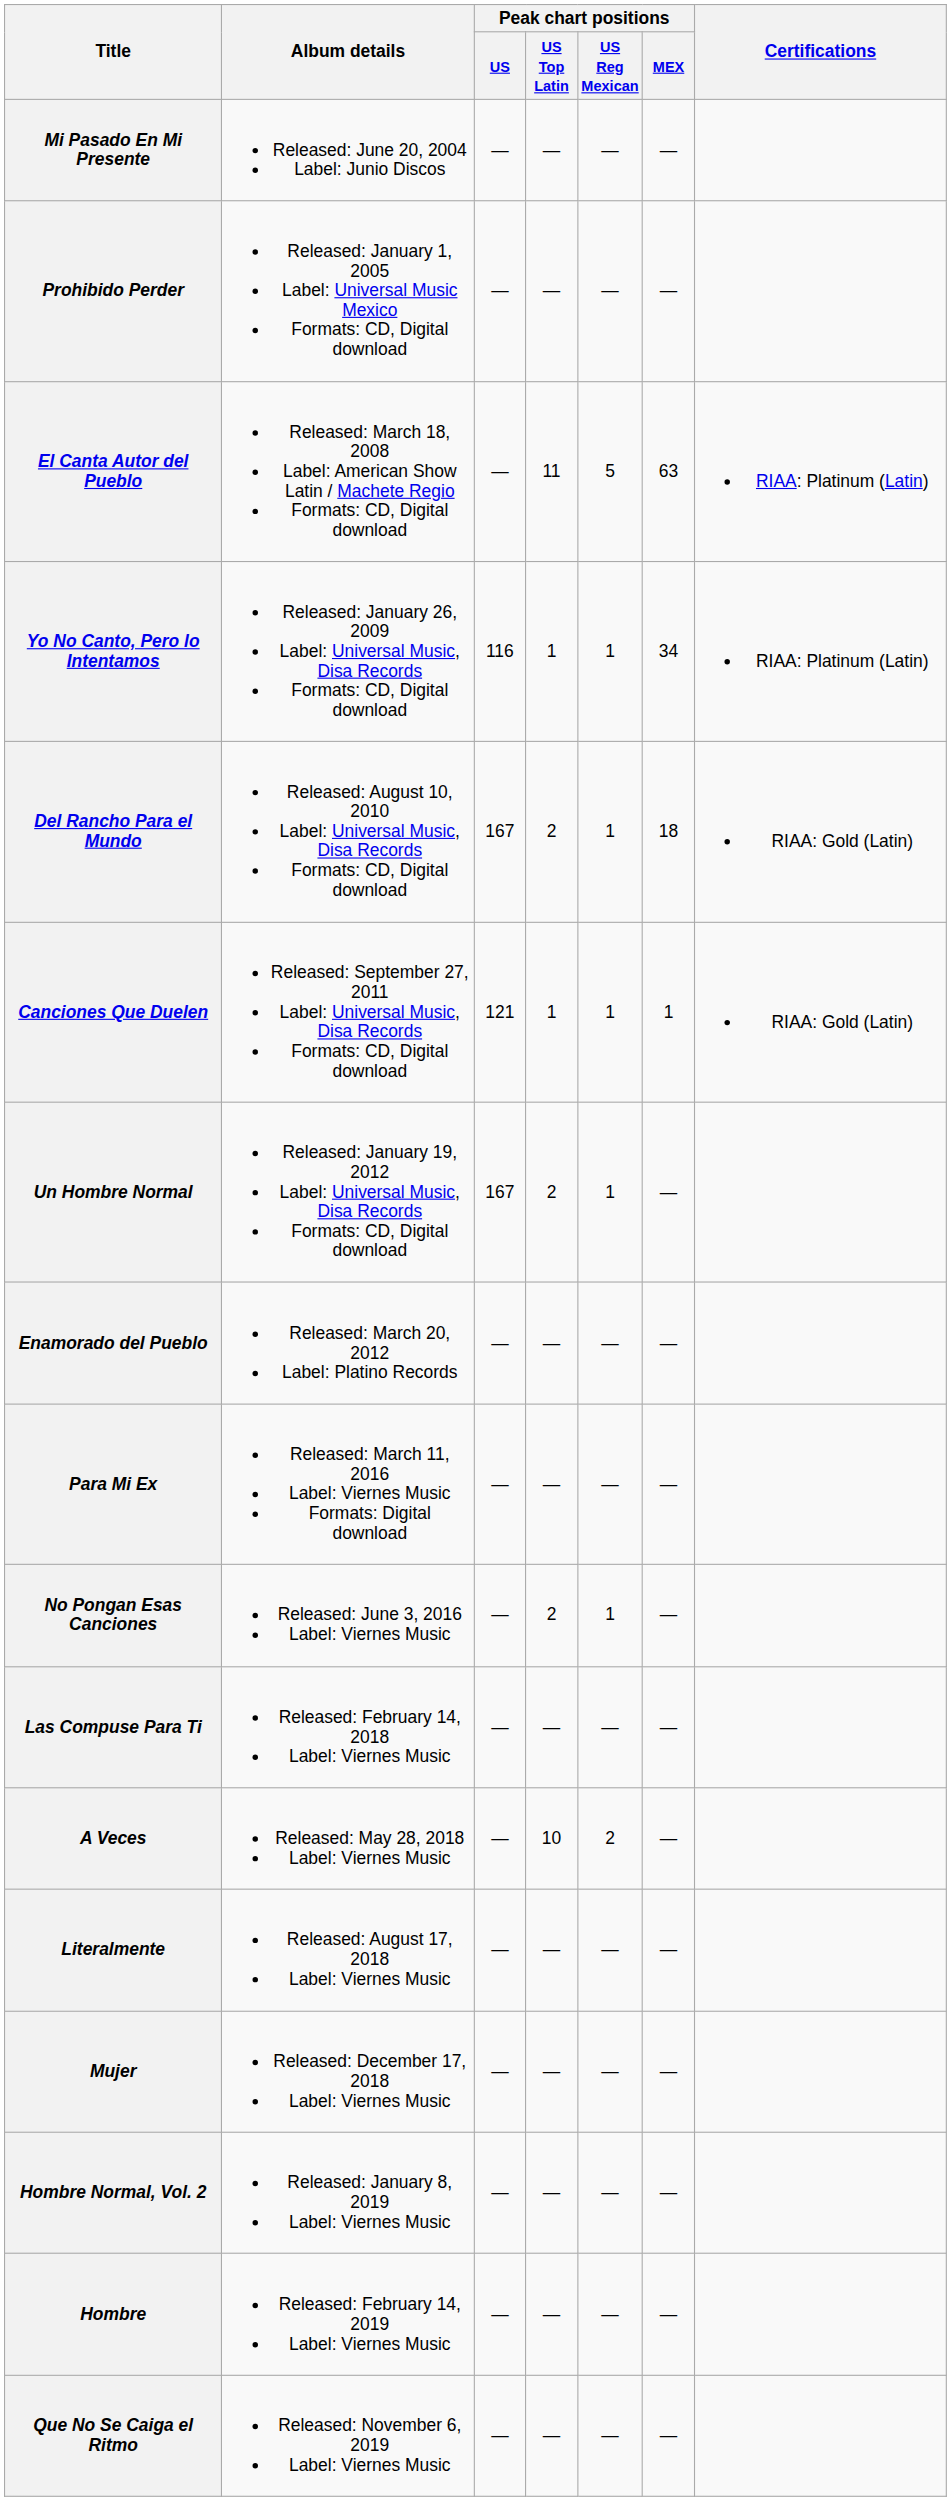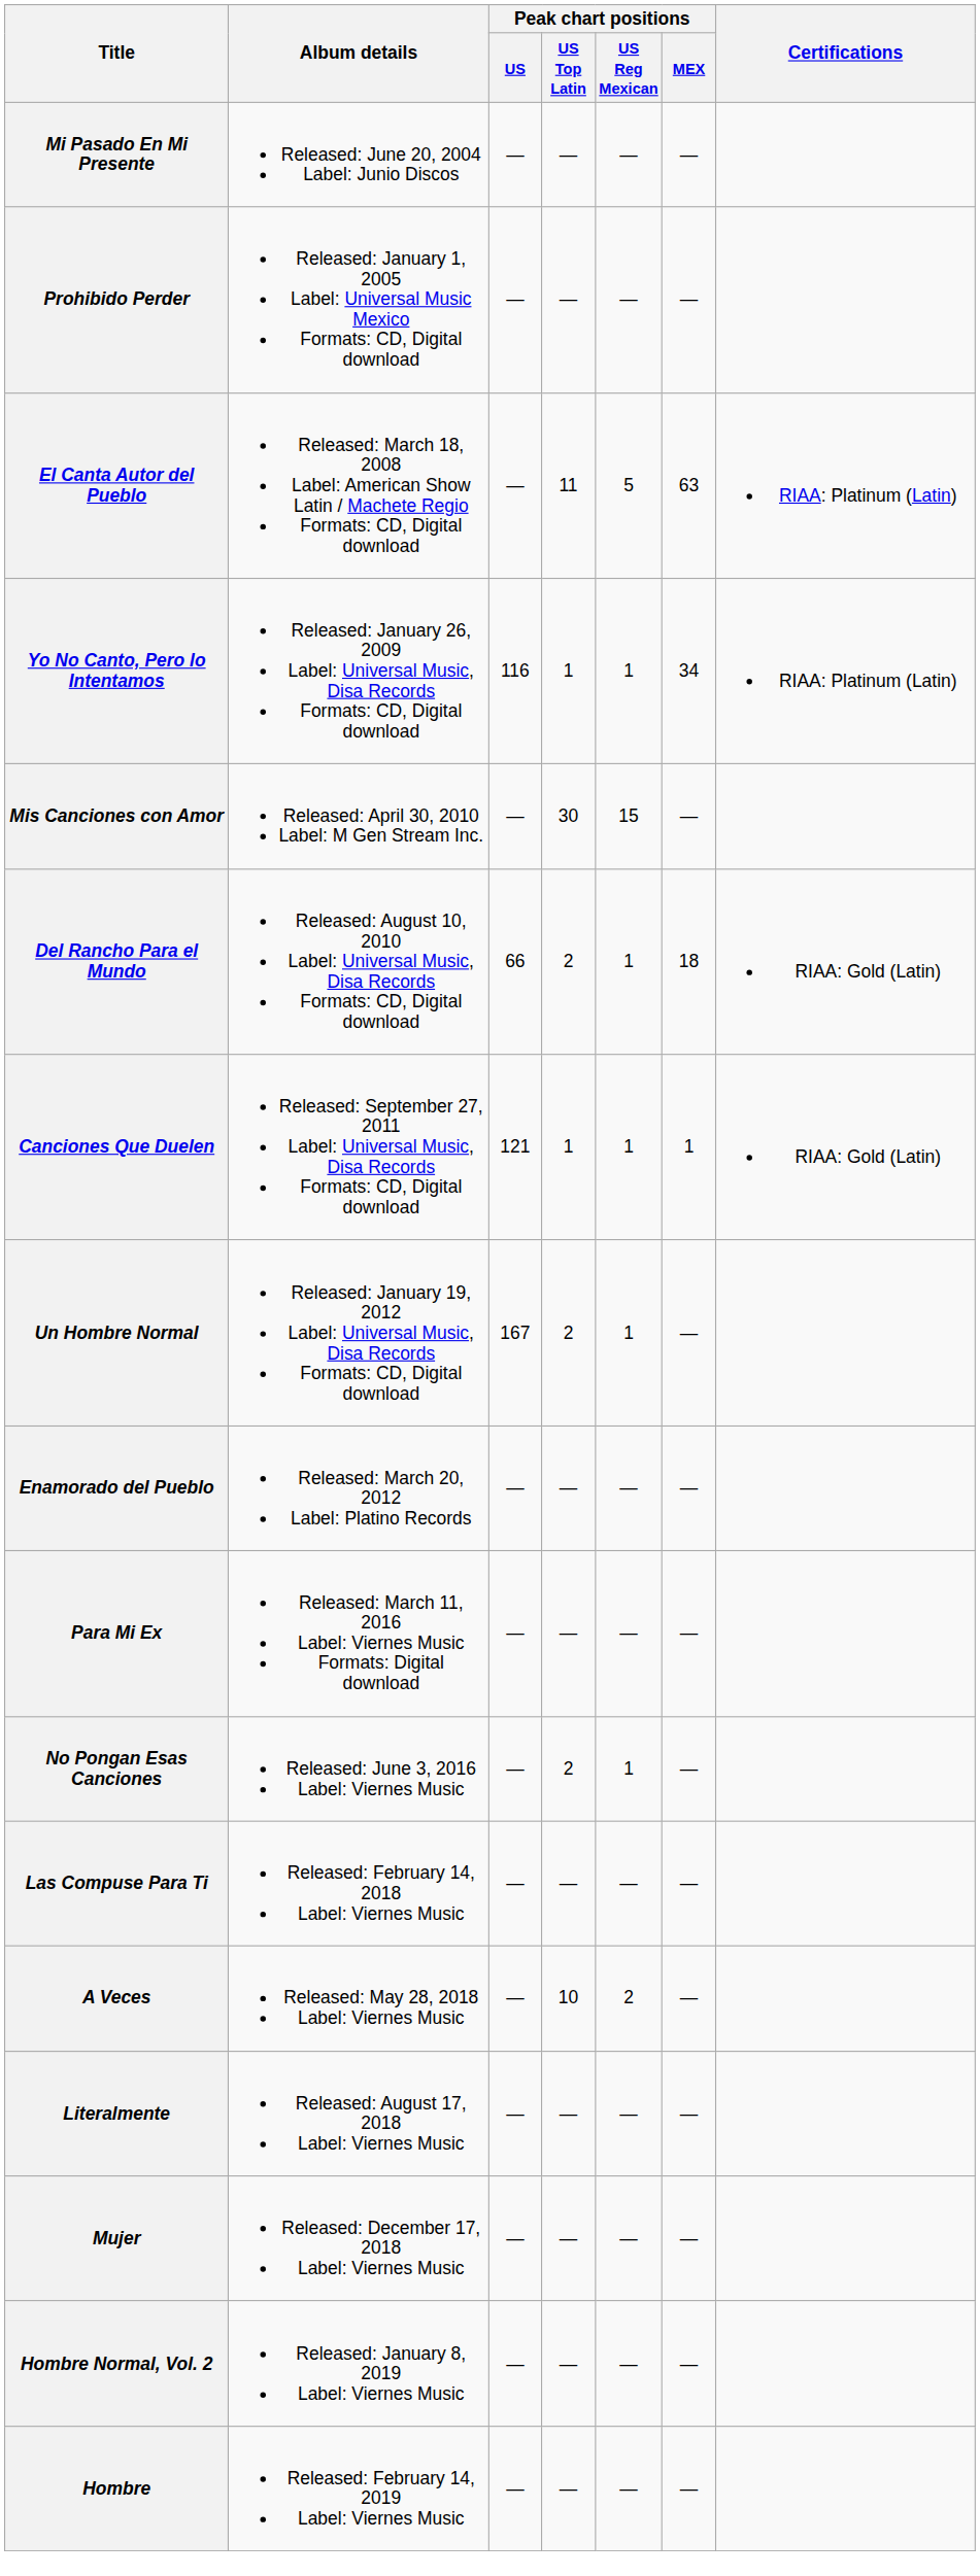+ row: Mis Canciones con Amor | Released: April 30, 2010 Label: M Gen Stream Inc. | — | 30 | 15 | —
Del Rancho Para el Mundo | Peak chart positions / US: 167 -> 66
- row: Que No Se Caiga el Ritmo | Released: November 6, 2019 Label: Viernes Music | — | — | — | —
